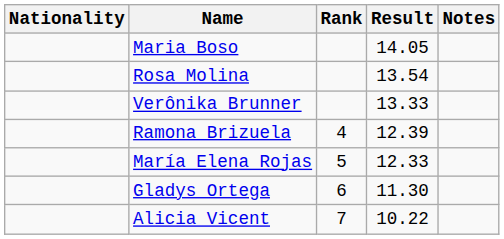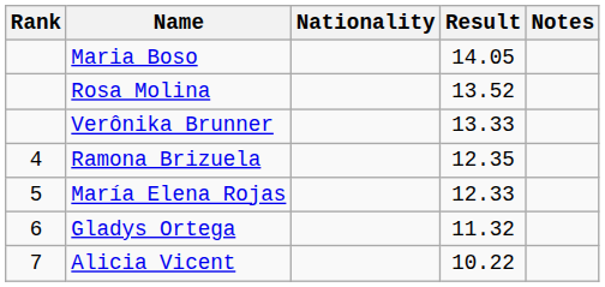columns swapped: Rank <-> Nationality
Rosa Molina | Result: 13.54 -> 13.52
Ramona Brizuela | Result: 12.39 -> 12.35
Gladys Ortega | Result: 11.30 -> 11.32
